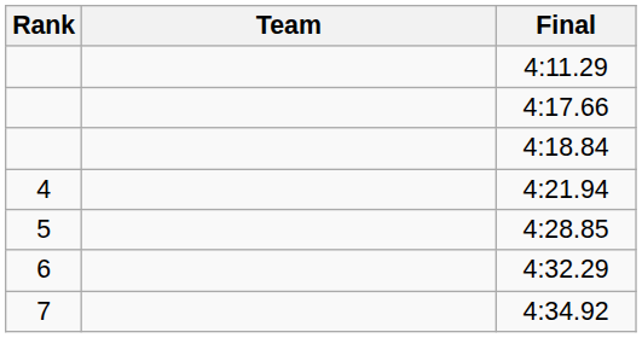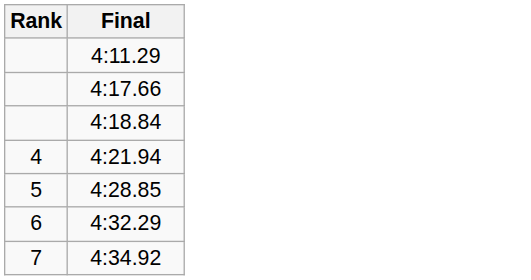- column: Team
